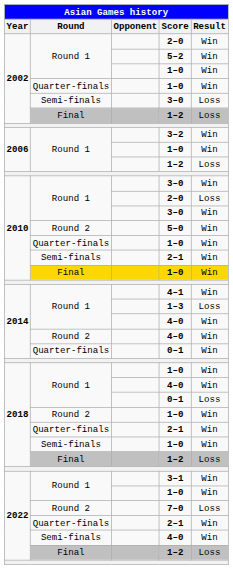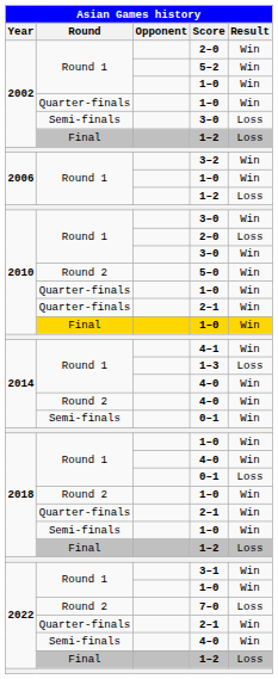2010 / 2–1 | Round: Semi-finals -> Quarter-finals
2014 / 0–1 | Round: Quarter-finals -> Semi-finals
